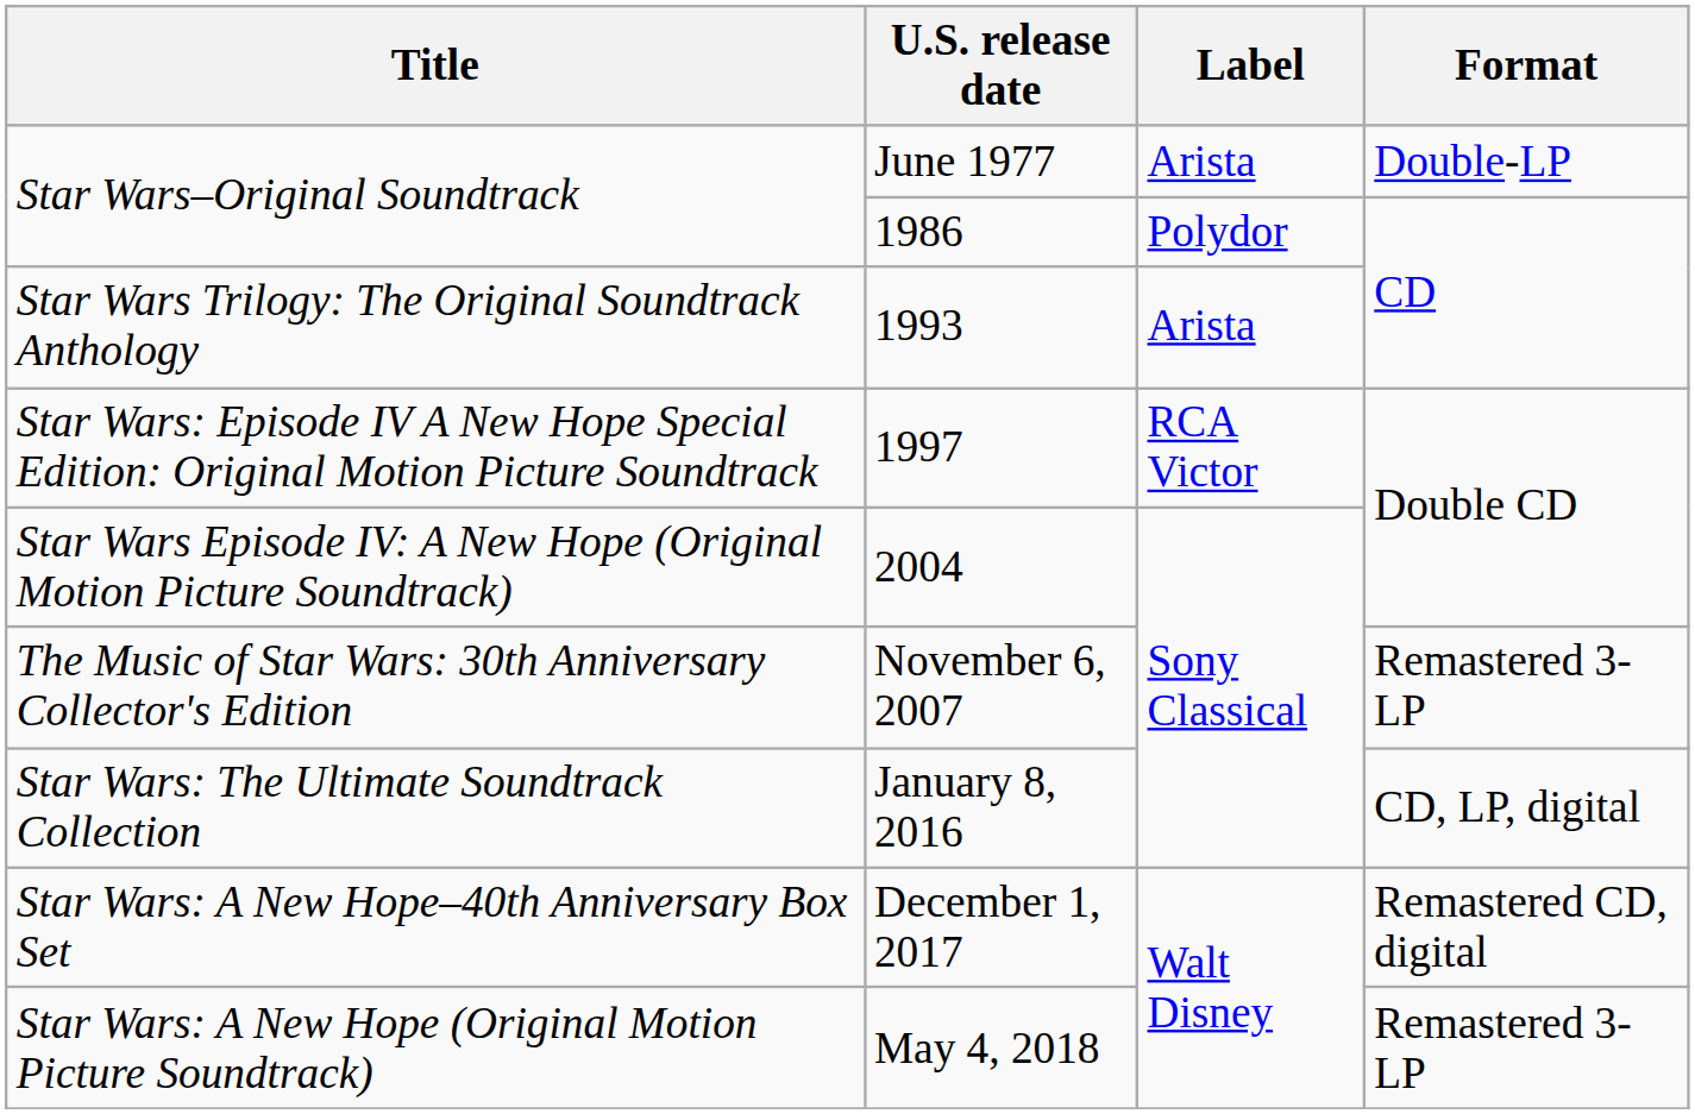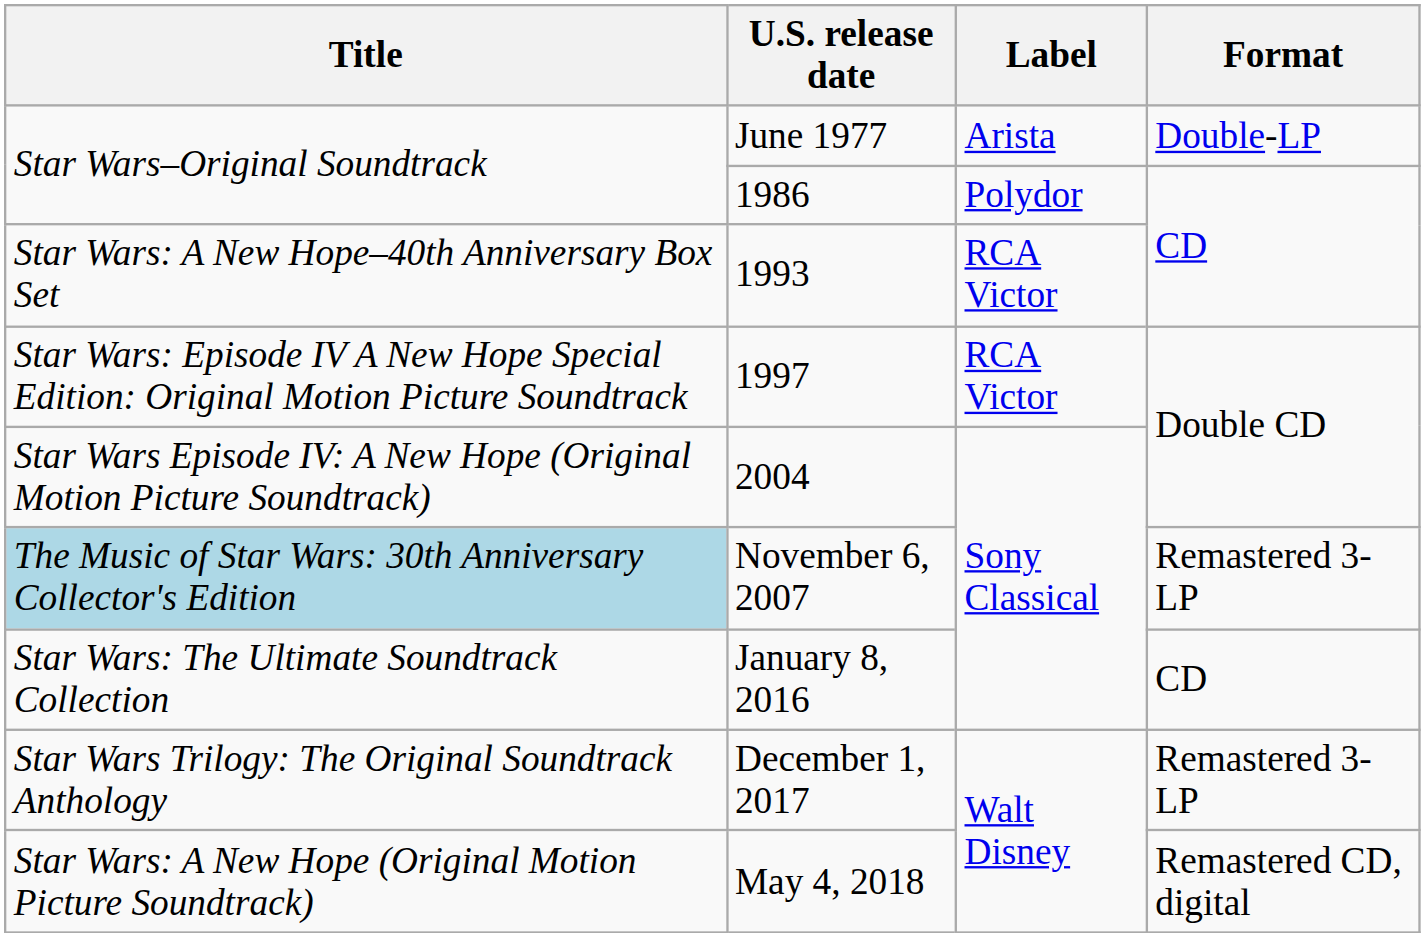1993 | Title: Star Wars Trilogy: The Original Soundtrack Anthology -> Star Wars: A New Hope–40th Anniversary Box Set
1993 | Label: Arista -> RCA Victor
November 6, 2007 | Title: no background -> lightblue background
January 8, 2016 | Format: CD, LP, digital -> CD
December 1, 2017 | Title: Star Wars: A New Hope–40th Anniversary Box Set -> Star Wars Trilogy: The Original Soundtrack Anthology
December 1, 2017 | Format: Remastered CD, digital -> Remastered 3-LP
May 4, 2018 | Format: Remastered 3-LP -> Remastered CD, digital
